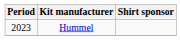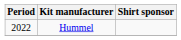Hummel | Period: 2023 -> 2022
